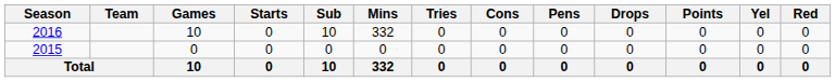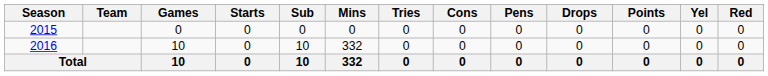rows swapped: 2015 <-> 2016
